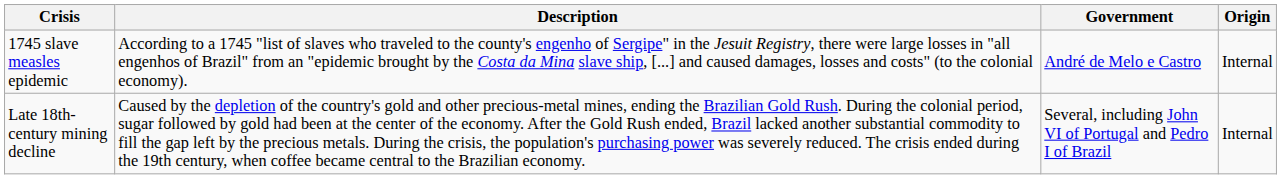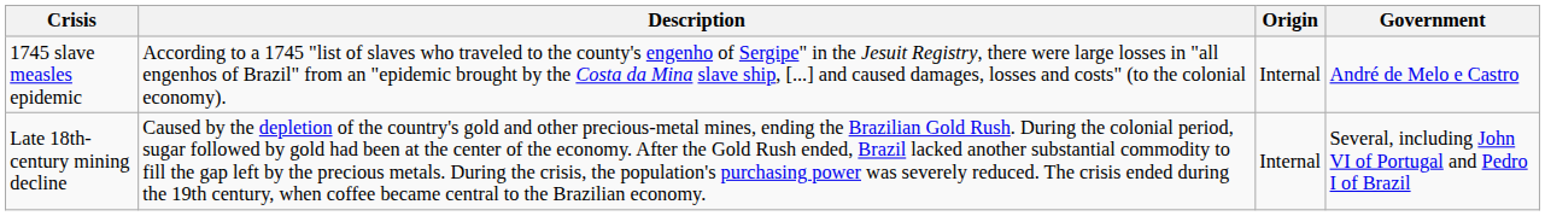columns swapped: Origin <-> Government
